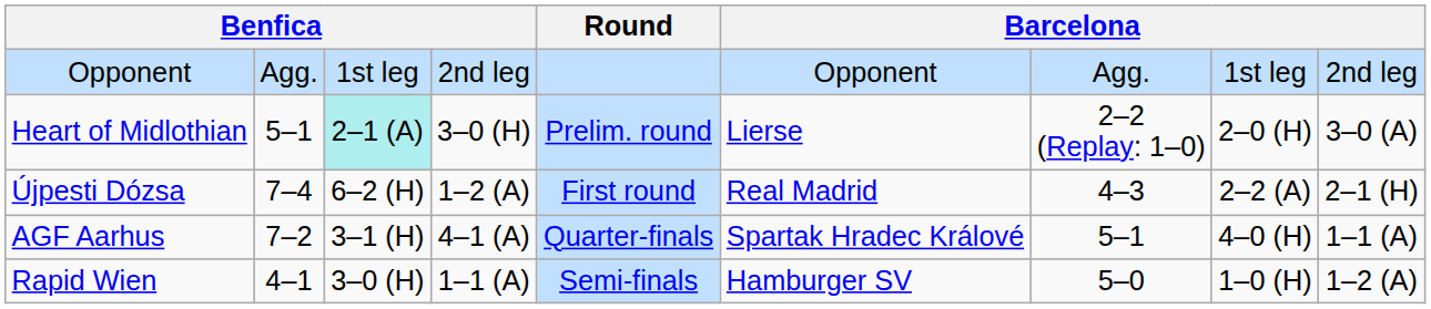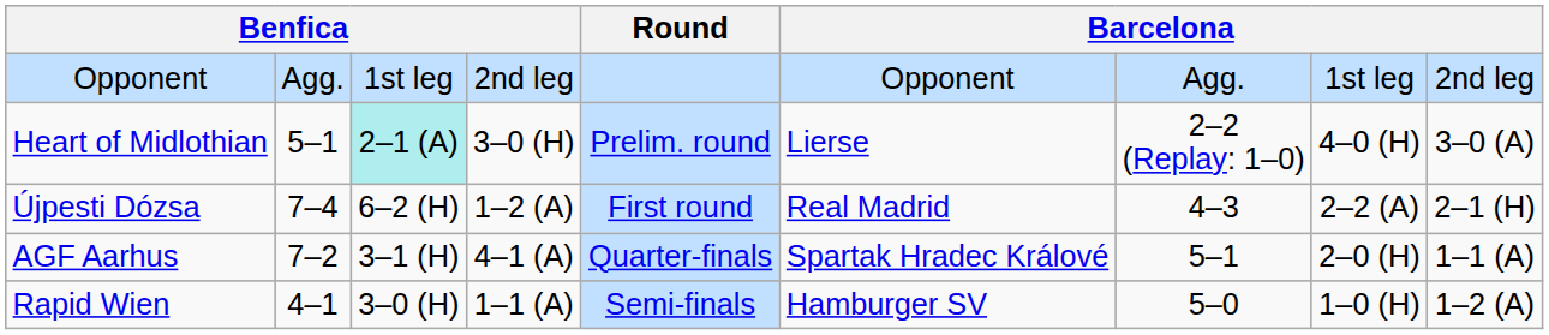Heart of Midlothian | column 8: 2–0 (H) -> 4–0 (H)
AGF Aarhus | column 8: 4–0 (H) -> 2–0 (H)
